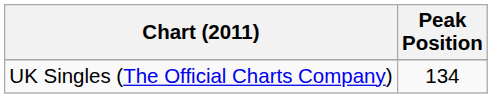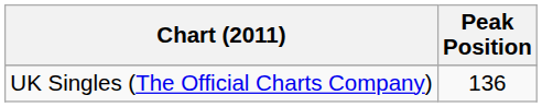UK Singles (The Official Charts Company) | Peak Position: 134 -> 136
